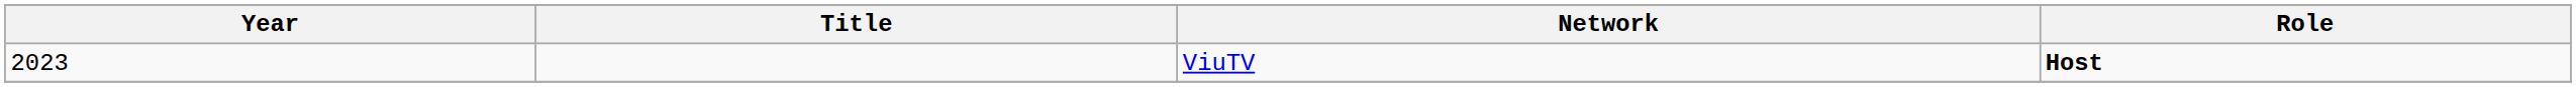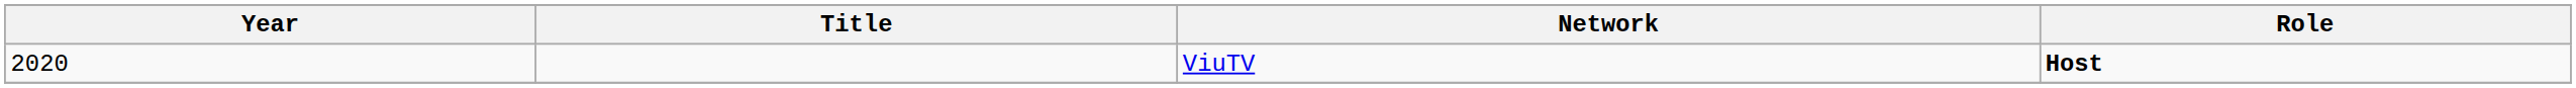ViuTV | Year: 2023 -> 2020
